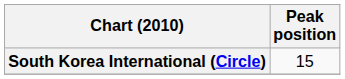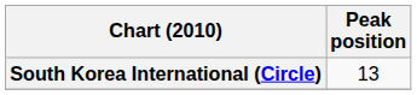South Korea International (Circle) | Peak position: 15 -> 13
